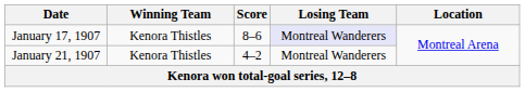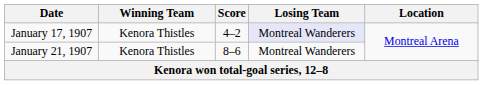January 17, 1907 | Score: 8–6 -> 4–2
January 21, 1907 | Score: 4–2 -> 8–6
